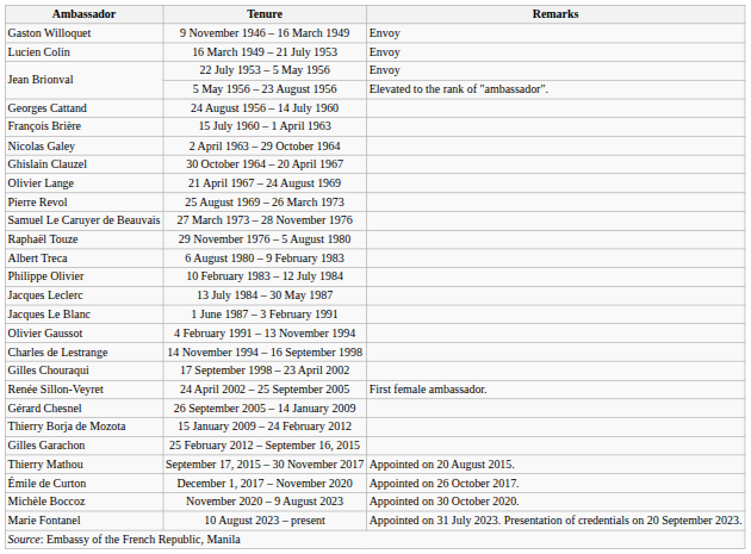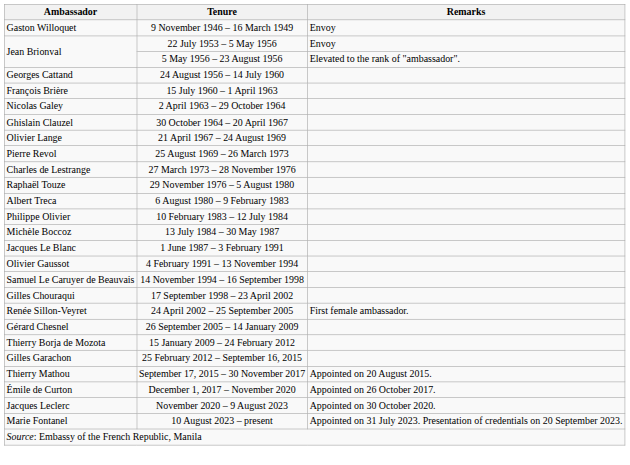- row: Lucien Colin | 16 March 1949 – 21 July 1953 | Envoy
27 March 1973 – 28 November 1976 | Ambassador: Samuel Le Caruyer de Beauvais -> Charles de Lestrange
13 July 1984 – 30 May 1987 | Ambassador: Jacques Leclerc -> Michèle Boccoz
14 November 1994 – 16 September 1998 | Ambassador: Charles de Lestrange -> Samuel Le Caruyer de Beauvais
November 2020 – 9 August 2023 | Ambassador: Michèle Boccoz -> Jacques Leclerc
